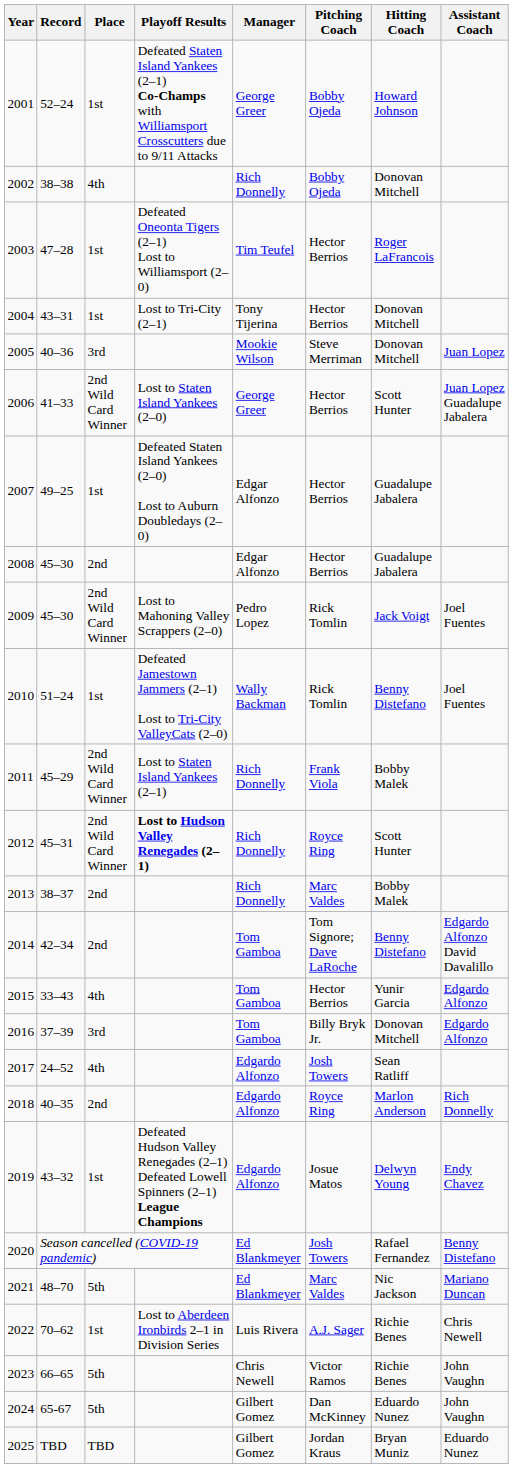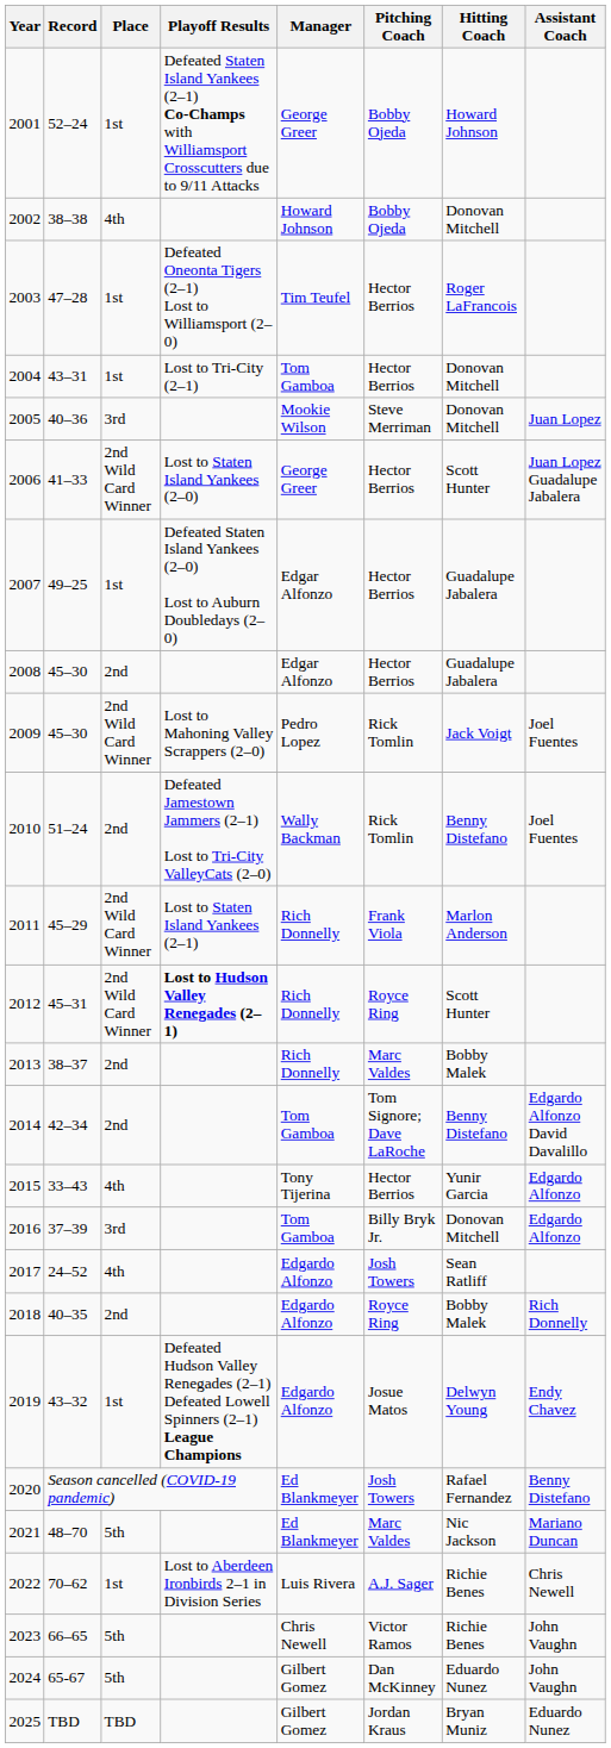2002 | Manager: Rich Donnelly -> Howard Johnson
2004 | Manager: Tony Tijerina -> Tom Gamboa
2010 | Place: 1st -> 2nd
2011 | Hitting Coach: Bobby Malek -> Marlon Anderson
2015 | Manager: Tom Gamboa -> Tony Tijerina
2018 | Hitting Coach: Marlon Anderson -> Bobby Malek
